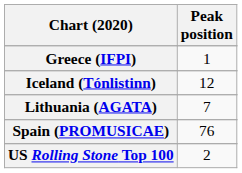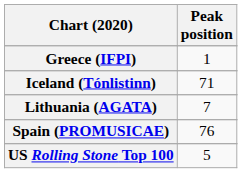Iceland (Tónlistinn) | Peak position: 12 -> 71
US Rolling Stone Top 100 | Peak position: 2 -> 5
